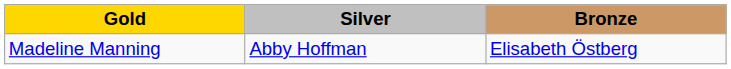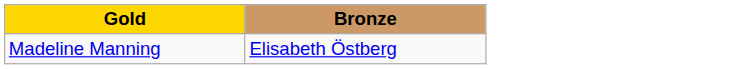- column: Silver | Abby Hoffman
